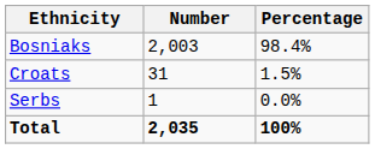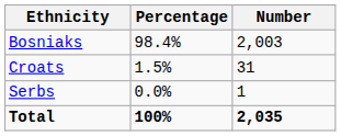columns swapped: Number <-> Percentage
